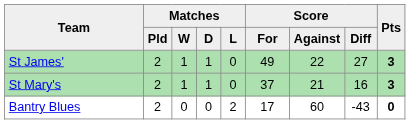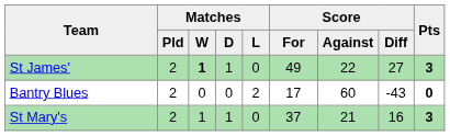St James' | Matches / W: normal -> bold
rows swapped: St Mary's <-> Bantry Blues
